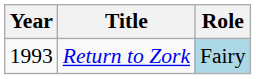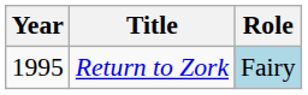Return to Zork | Year: 1993 -> 1995
